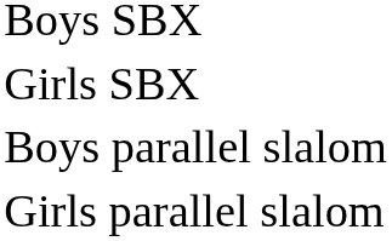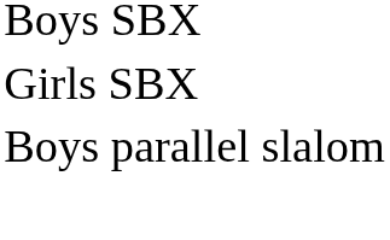- row: Girls parallel slalom
